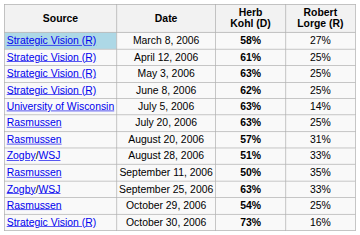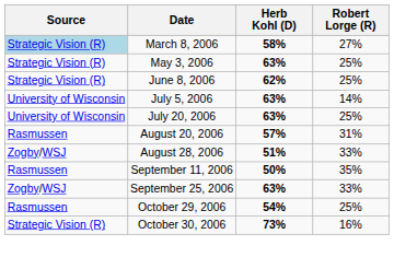- row: Strategic Vision (R) | April 12, 2006 | 61% | 25%
July 20, 2006 | Source: Rasmussen -> University of Wisconsin
